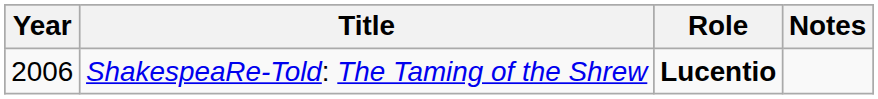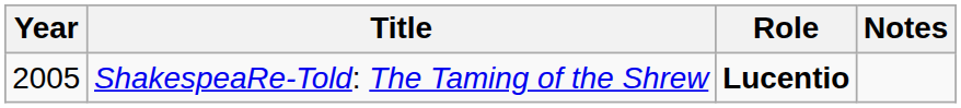ShakespeaRe-Told: The Taming of the Shrew | Year: 2006 -> 2005
